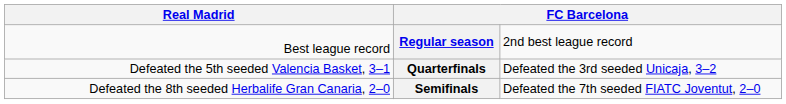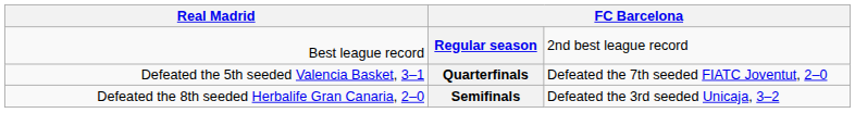Quarterfinals | column 4: Defeated the 3rd seeded Unicaja, 3–2 -> Defeated the 7th seeded FIATC Joventut, 2–0
Semifinals | column 4: Defeated the 7th seeded FIATC Joventut, 2–0 -> Defeated the 3rd seeded Unicaja, 3–2
